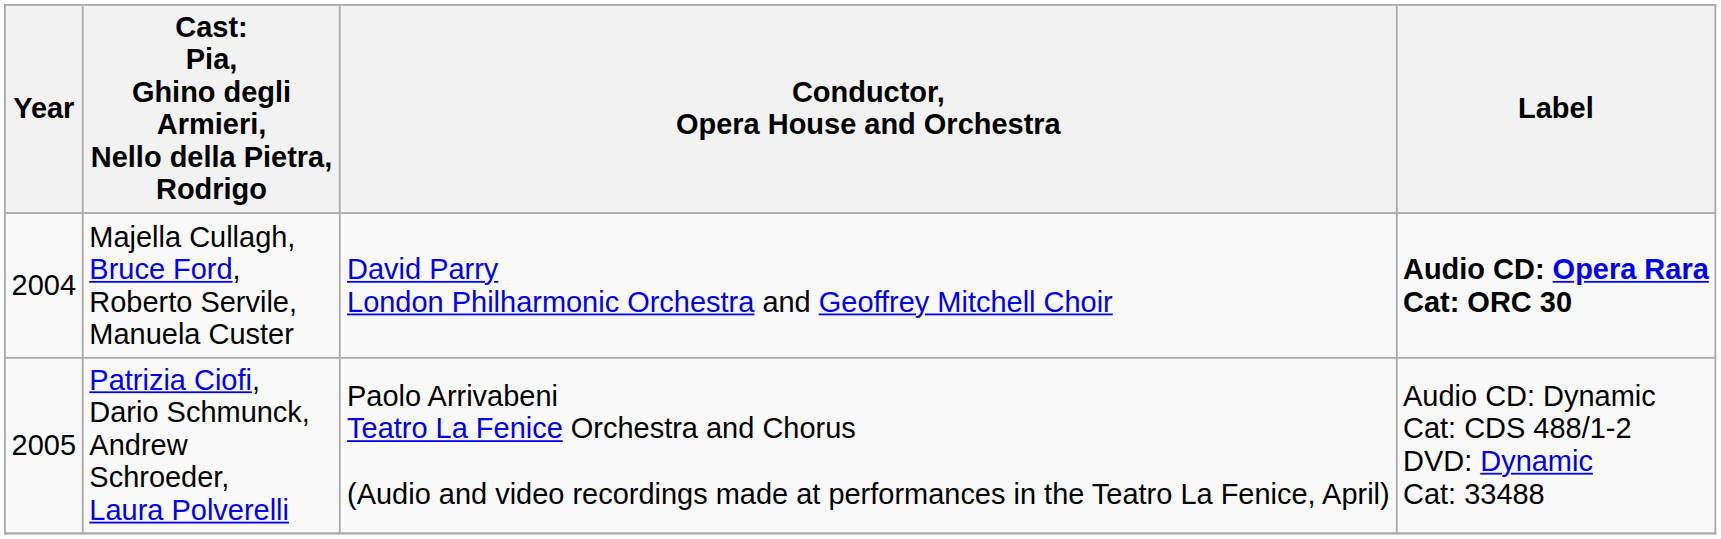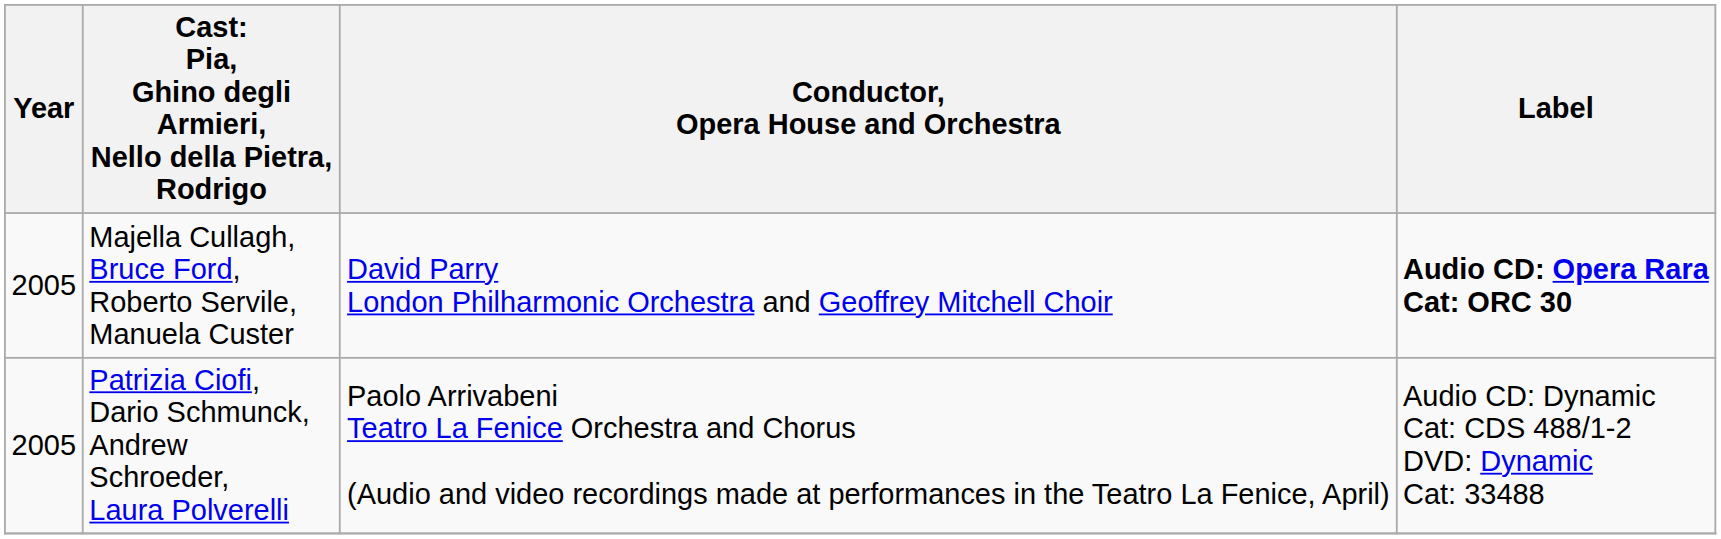Majella Cullagh, Bruce Ford, Roberto Servile, Manuela Custer | Year: 2004 -> 2005
